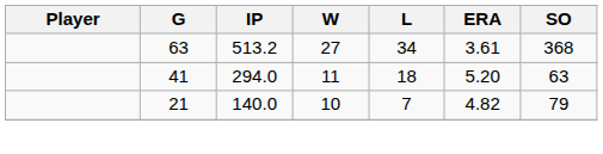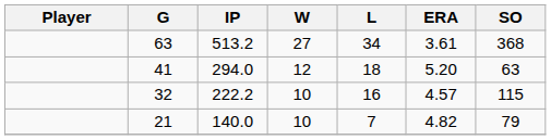41 | W: 11 -> 12
+ row: 32 | 222.2 | 10 | 16 | 4.57 | 115
